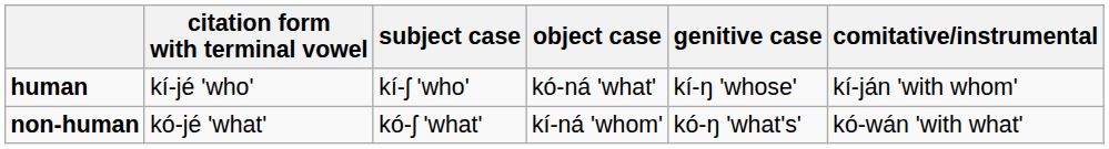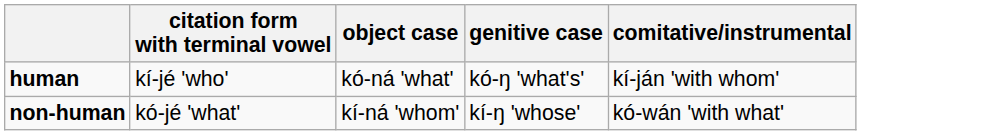- column: subject case | kí-ʃ 'who' | kó-ʃ 'what'
human | genitive case: kí-ŋ 'whose' -> kó-ŋ 'what's'
non-human | genitive case: kó-ŋ 'what's' -> kí-ŋ 'whose'
